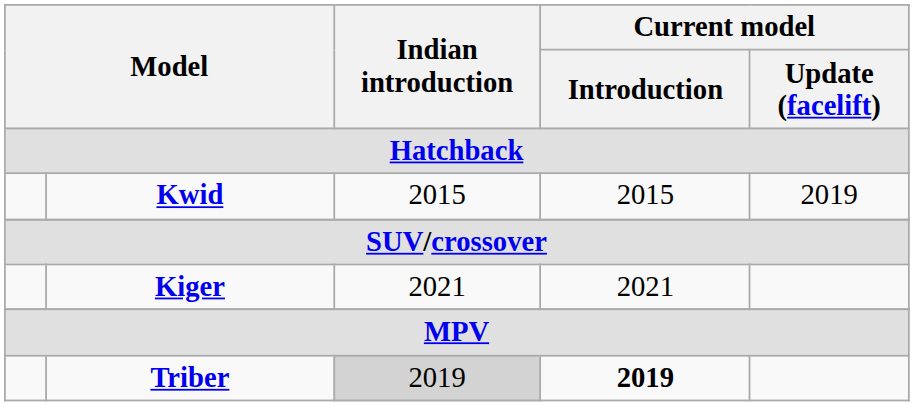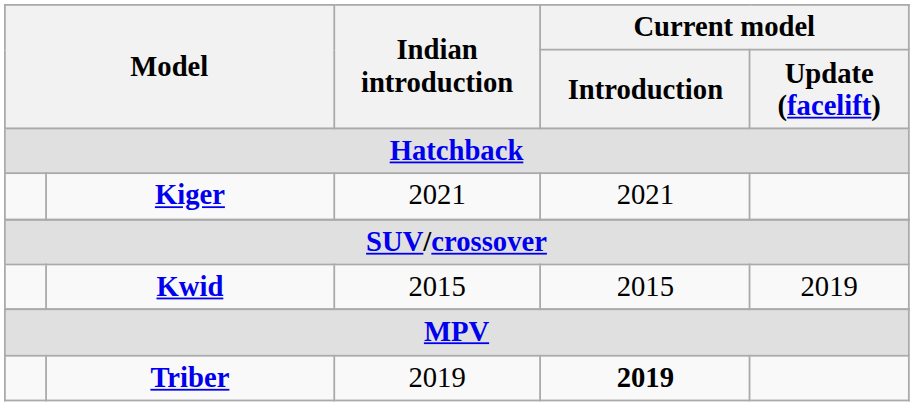rows swapped: Kwid <-> Kiger
Triber | Indian introduction: lightgrey background -> no background
